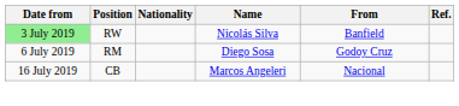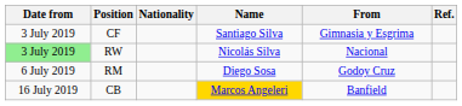+ row: 3 July 2019 | CF | Santiago Silva | Gimnasia y Esgrima
RW | From: Banfield -> Nacional
CB | Name: no background -> gold background
CB | From: Nacional -> Banfield
